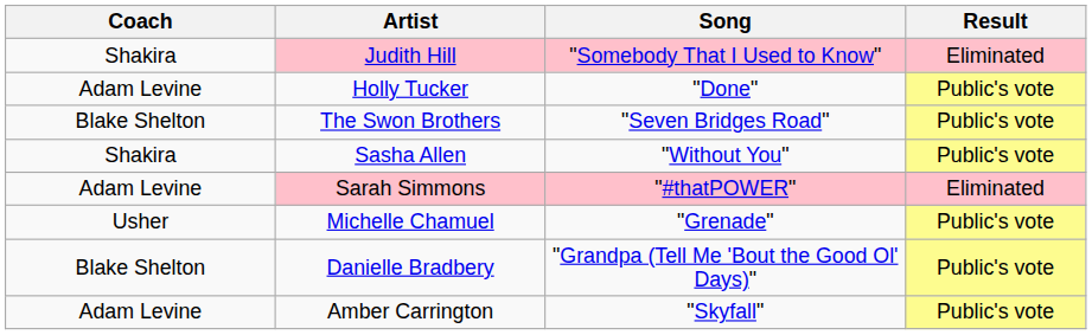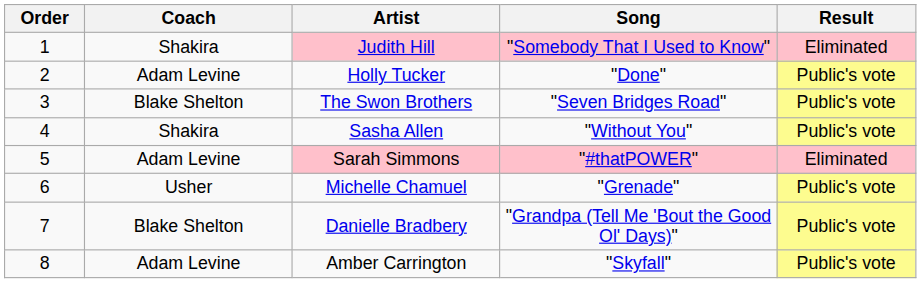+ column: Order | 1 | 2 | 3 | 4 | 5 | 6 | 7 | 8
